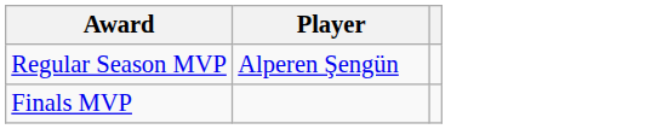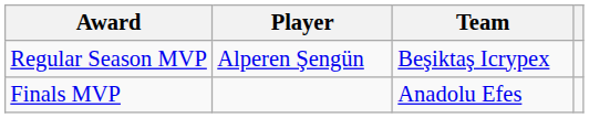+ column: Team | Beşiktaş Icrypex | Anadolu Efes
